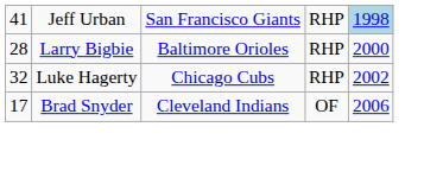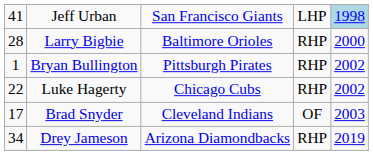Jeff Urban | column 4: RHP -> LHP
+ row: 1 | Bryan Bullington | Pittsburgh Pirates | RHP | 2002
Luke Hagerty | column 1: 32 -> 22
Brad Snyder | column 5: 2006 -> 2003
+ row: 34 | Drey Jameson | Arizona Diamondbacks | RHP | 2019
